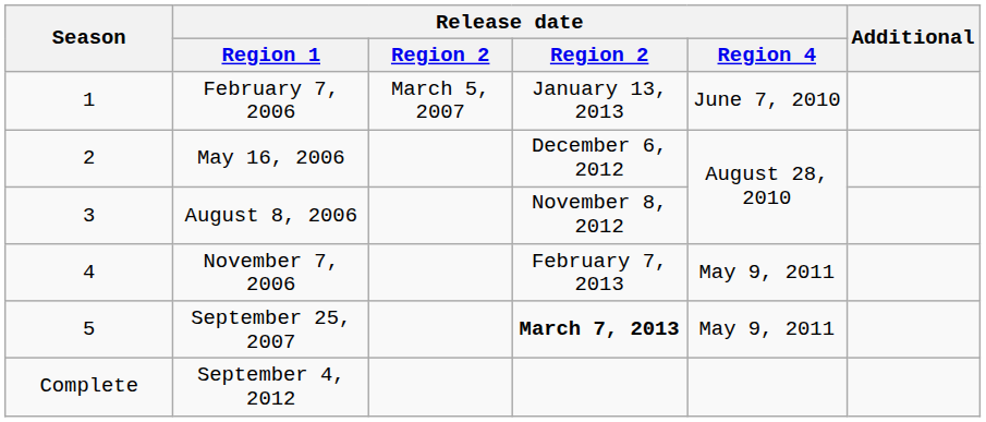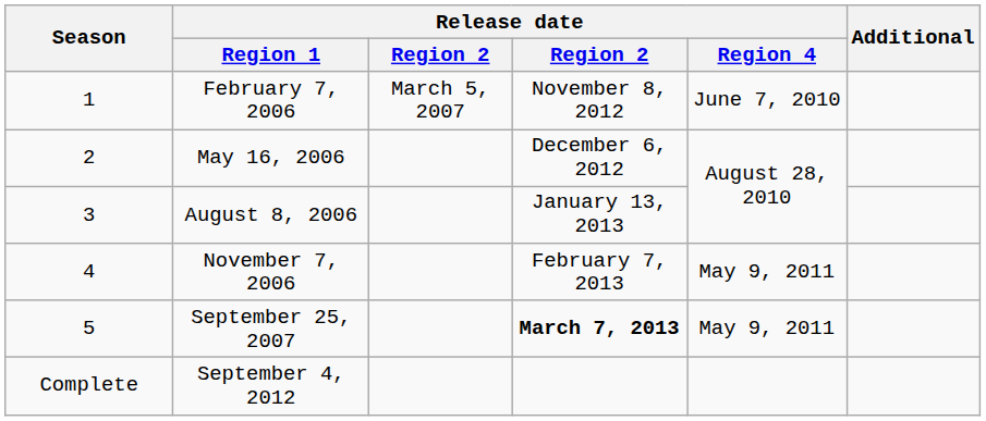February 7, 2006 | column 4: January 13, 2013 -> November 8, 2012
August 8, 2006 | column 4: November 8, 2012 -> January 13, 2013
